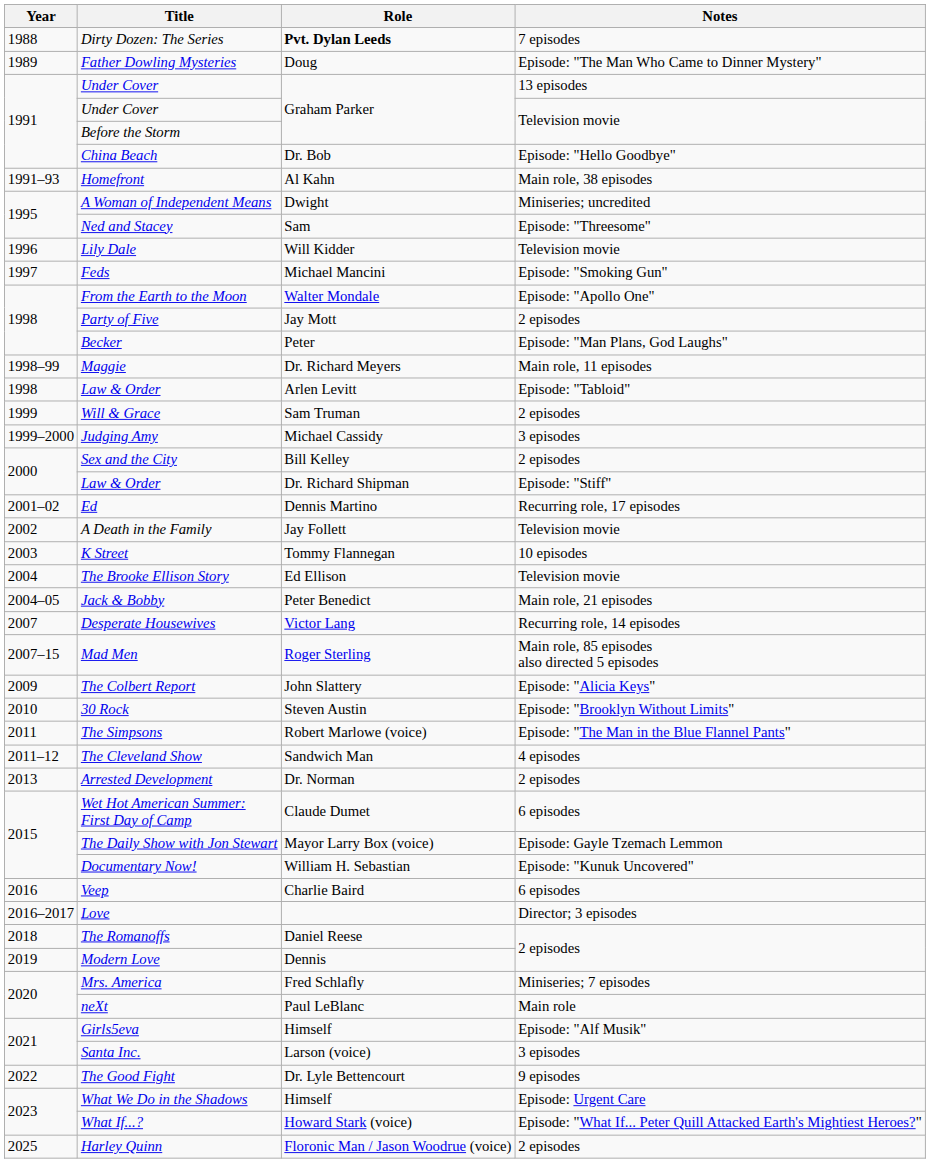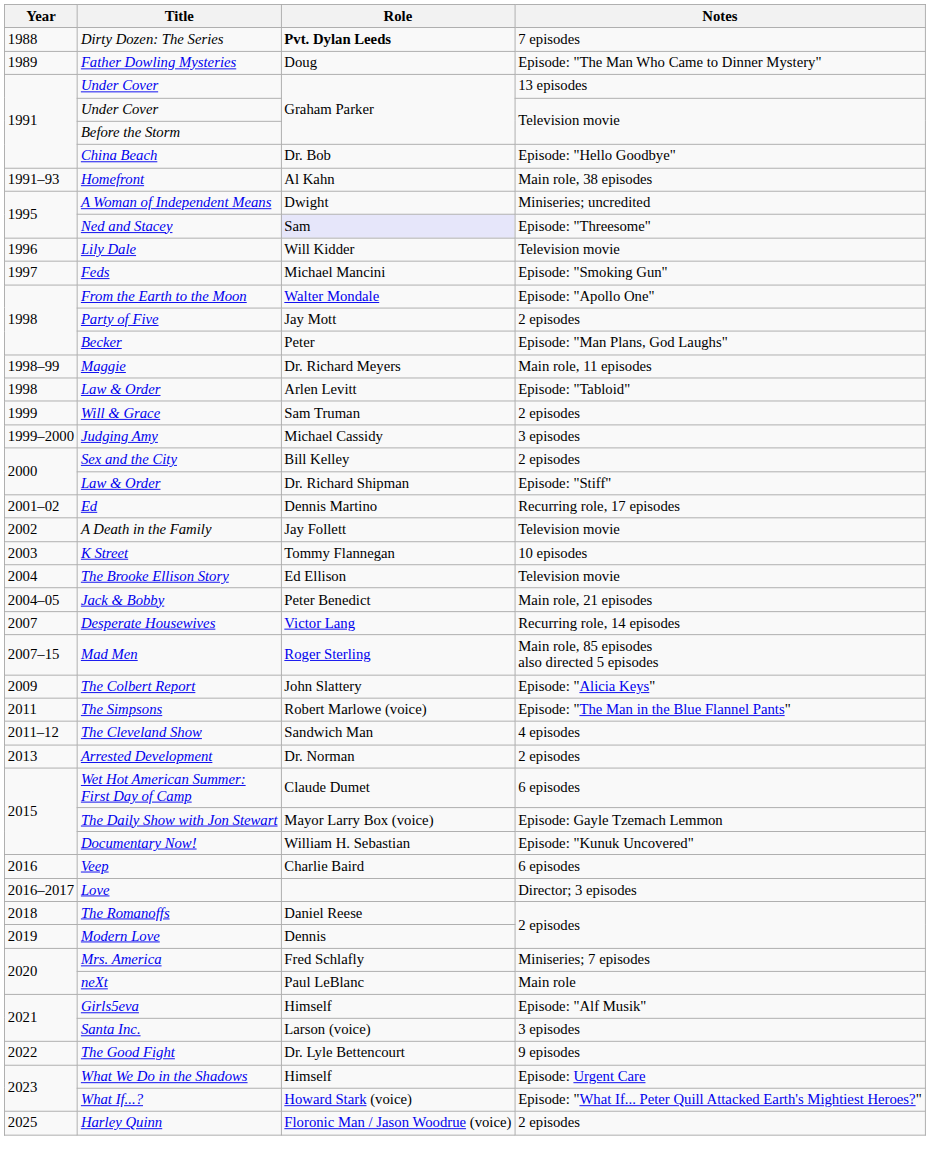Ned and Stacey | Role: no background -> lavender background
- row: 2010 | 30 Rock | Steven Austin | Episode: "Brooklyn Without Limits"
